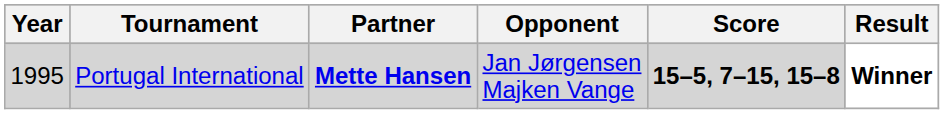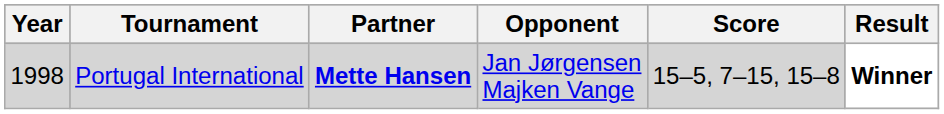Portugal International | Year: 1995 -> 1998
Portugal International | Score: bold -> normal
